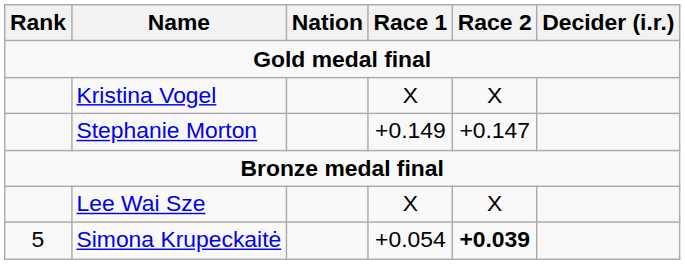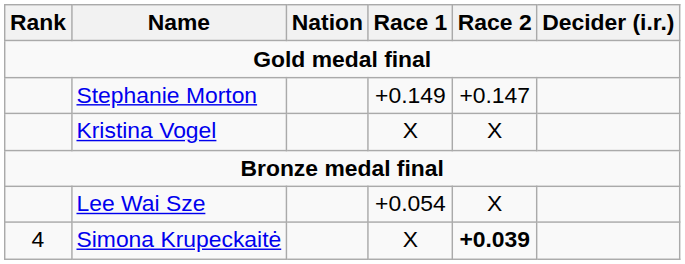rows swapped: Kristina Vogel <-> Stephanie Morton
Lee Wai Sze | Race 1: X -> +0.054
Simona Krupeckaitė | Rank: 5 -> 4
Simona Krupeckaitė | Race 1: +0.054 -> X
